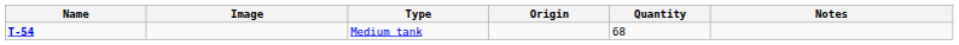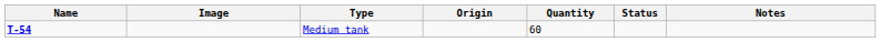+ column: Status
Medium tank | Quantity: 68 -> 60
